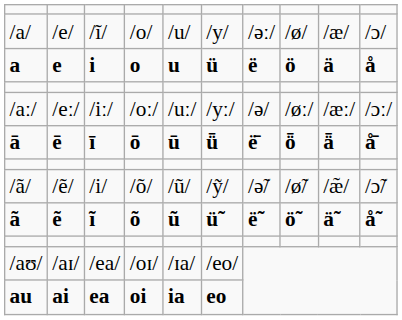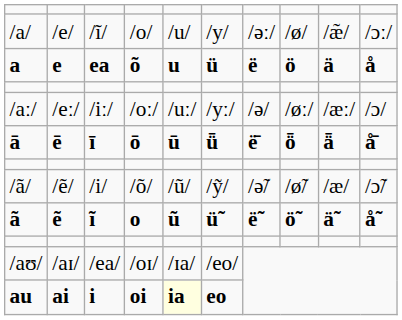/a/ | column 9: /æ/ -> /æ̃/
/a/ | column 10: /ɔ/ -> /ɔː/
a | column 3: i -> ea
a | column 4: o -> õ
/aː/ | column 10: /ɔː/ -> /ɔ/
/ã/ | column 9: /æ̃/ -> /æ/
ã | column 4: õ -> o
au | column 3: ea -> i
au | column 5: no background -> lightyellow background
